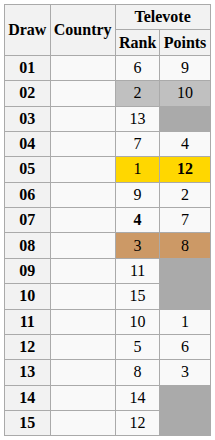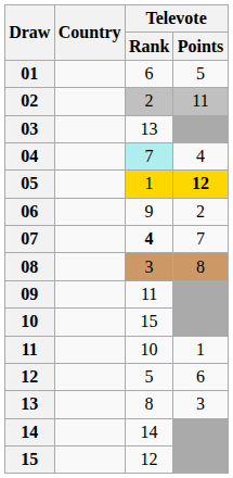01 | Televote / Points: 9 -> 5
02 | Televote / Points: 10 -> 11
04 | Televote / Rank: no background -> paleturquoise background
